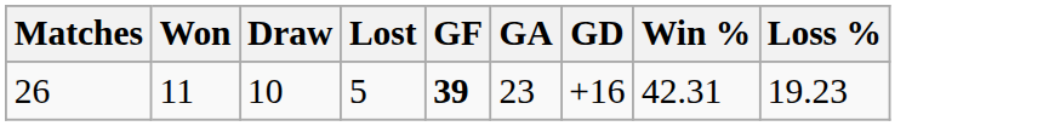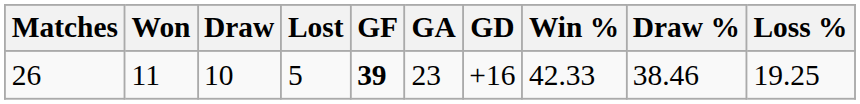+ column: Draw % | 38.46
26 | Win %: 42.31 -> 42.33
26 | Loss %: 19.23 -> 19.25
